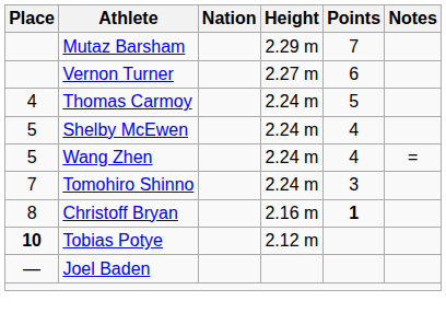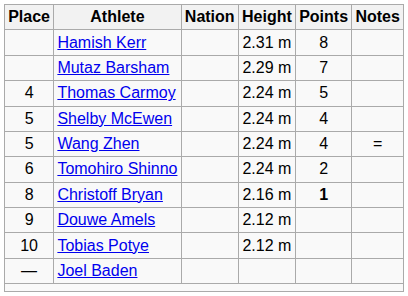+ row: Hamish Kerr | 2.31 m | 8
- row: Vernon Turner | 2.27 m | 6
Tomohiro Shinno | Place: 7 -> 6
Tomohiro Shinno | Points: 3 -> 2
+ row: 9 | Douwe Amels | 2.12 m
Tobias Potye | Place: bold -> normal
